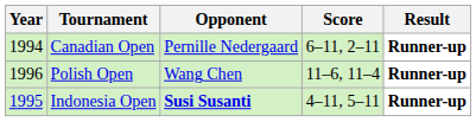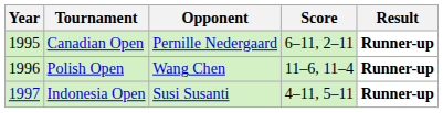Canadian Open | Year: 1994 -> 1995
Indonesia Open | Year: 1995 -> 1997
Indonesia Open | Opponent: bold -> normal
